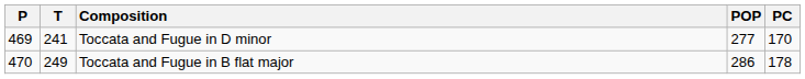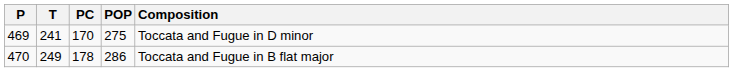columns swapped: PC <-> Composition
469 | POP: 277 -> 275
